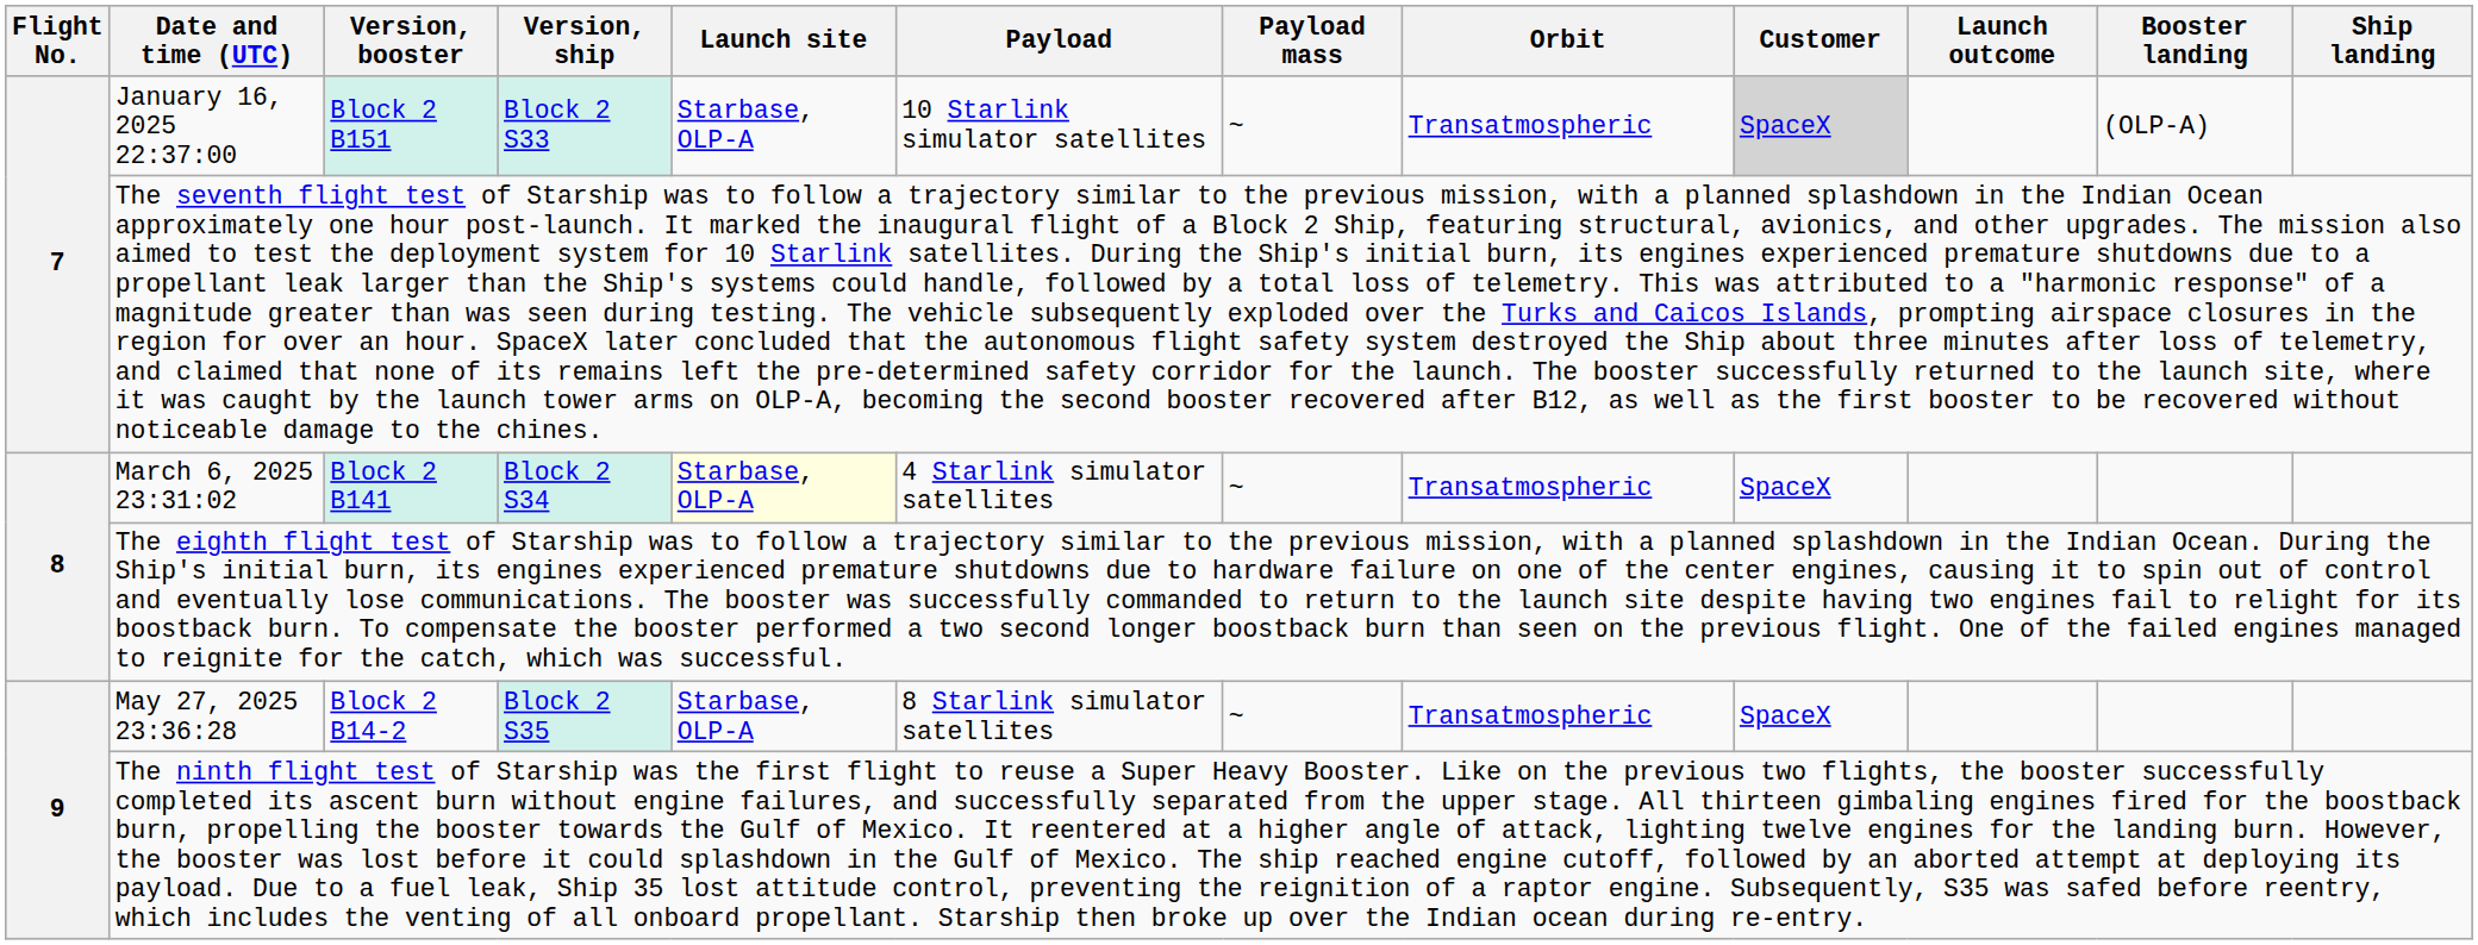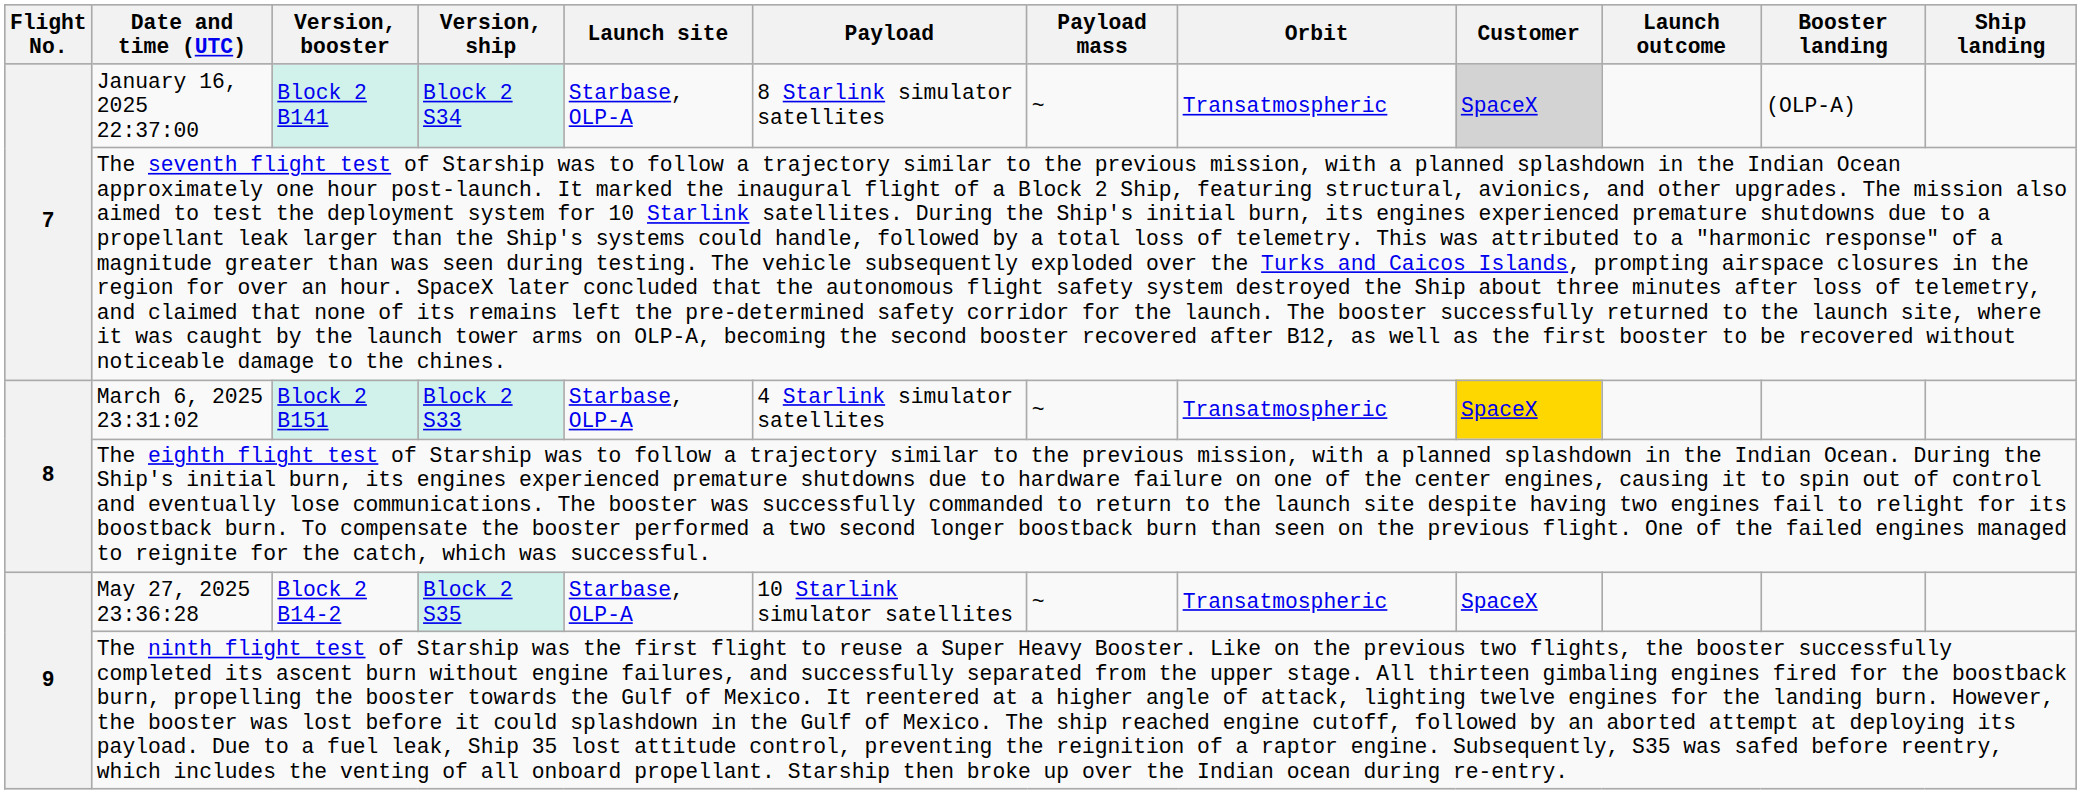January 16, 2025 22:37:00 | Version, booster: Block 2 B151 -> Block 2 B141
January 16, 2025 22:37:00 | Version, ship: Block 2 S33 -> Block 2 S34
January 16, 2025 22:37:00 | Payload: 10 Starlink simulator satellites -> 8 Starlink simulator satellites
March 6, 2025 23:31:02 | Version, booster: Block 2 B141 -> Block 2 B151
March 6, 2025 23:31:02 | Version, ship: Block 2 S34 -> Block 2 S33
March 6, 2025 23:31:02 | Launch site: lightyellow background -> no background
March 6, 2025 23:31:02 | Customer: no background -> gold background
May 27, 2025 23:36:28 | Payload: 8 Starlink simulator satellites -> 10 Starlink simulator satellites
